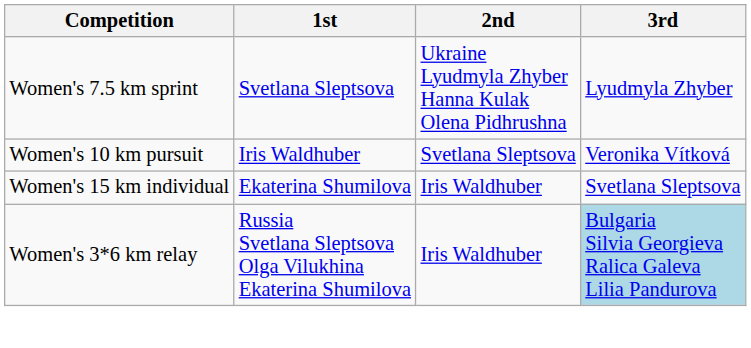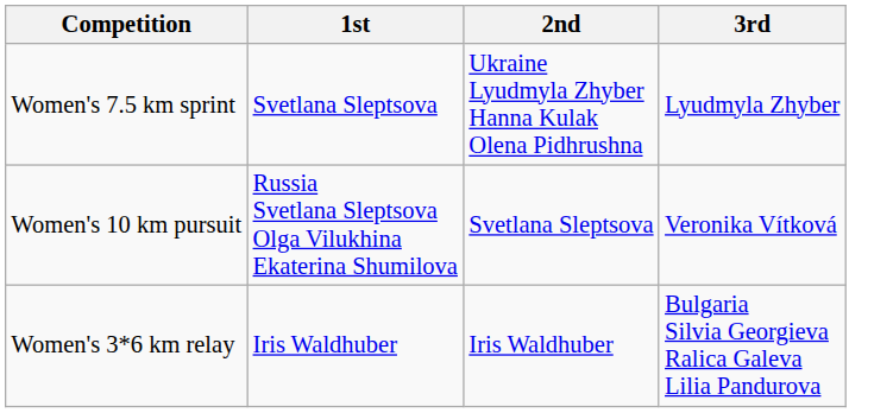Women's 10 km pursuit | 1st: Iris Waldhuber -> Russia Svetlana Sleptsova Olga Vilukhina Ekaterina Shumilova
- row: Women's 15 km individual | Ekaterina Shumilova | Iris Waldhuber | Svetlana Sleptsova
Women's 3*6 km relay | 1st: Russia Svetlana Sleptsova Olga Vilukhina Ekaterina Shumilova -> Iris Waldhuber
Women's 3*6 km relay | 3rd: lightblue background -> no background
